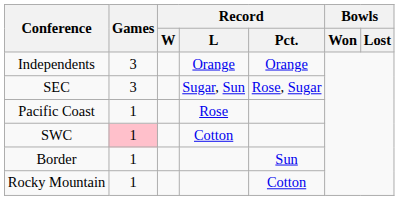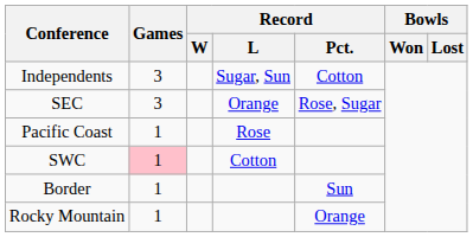Independents | Record / L: Orange -> Sugar, Sun
Independents | Record / Pct.: Orange -> Cotton
SEC | Record / L: Sugar, Sun -> Orange
Rocky Mountain | Record / Pct.: Cotton -> Orange
